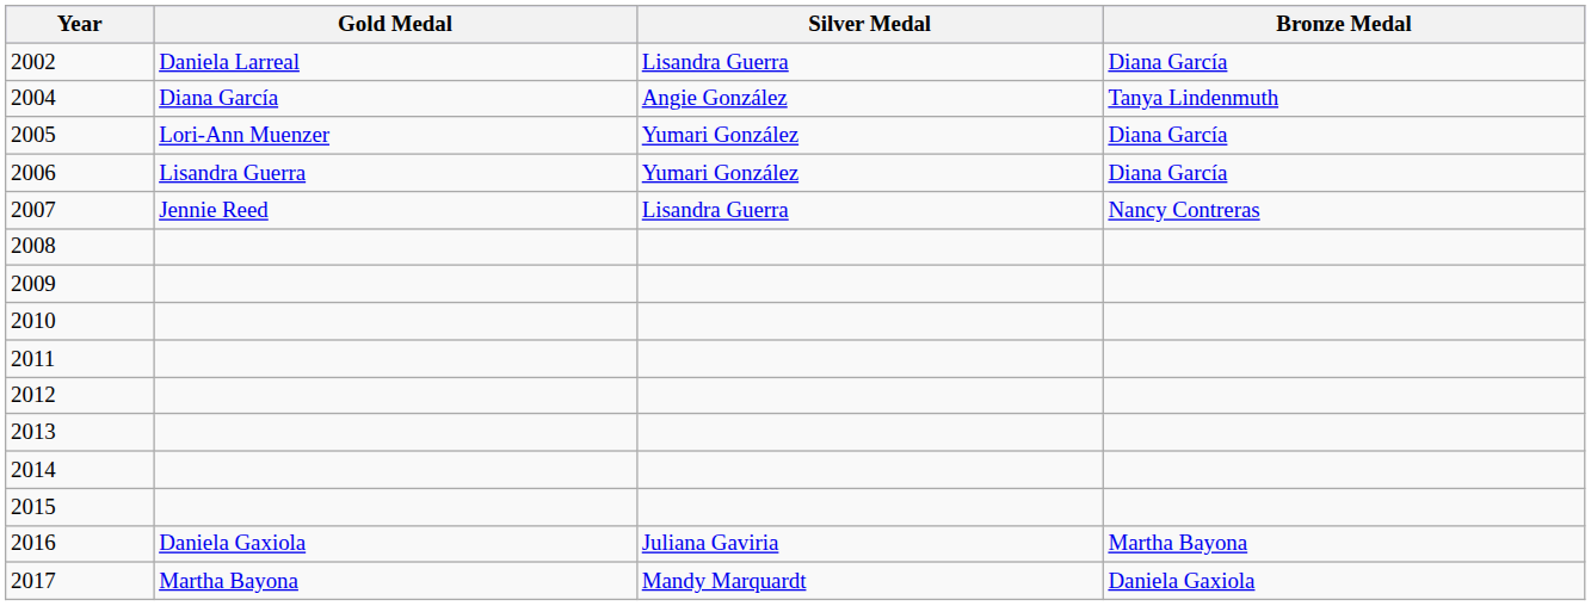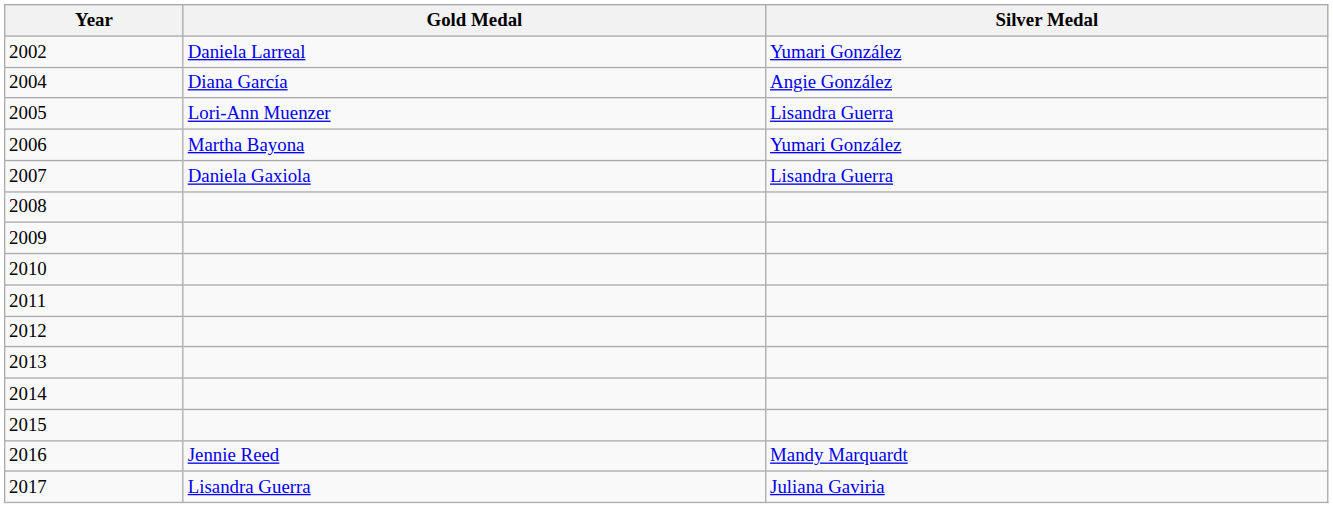- column: Bronze Medal | Diana García | Tanya Lindenmuth | Diana García | Diana García | Nancy Contreras | Martha Bayona | Daniela Gaxiola
2002 | Silver Medal: Lisandra Guerra -> Yumari González
2005 | Silver Medal: Yumari González -> Lisandra Guerra
2006 | Gold Medal: Lisandra Guerra -> Martha Bayona
2007 | Gold Medal: Jennie Reed -> Daniela Gaxiola
2016 | Gold Medal: Daniela Gaxiola -> Jennie Reed
2016 | Silver Medal: Juliana Gaviria -> Mandy Marquardt
2017 | Gold Medal: Martha Bayona -> Lisandra Guerra
2017 | Silver Medal: Mandy Marquardt -> Juliana Gaviria
